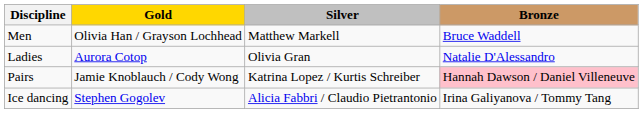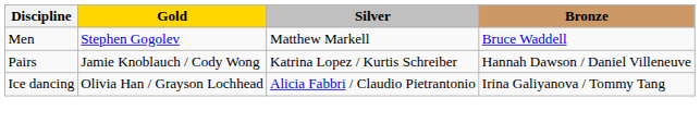Men | Gold: Olivia Han / Grayson Lochhead -> Stephen Gogolev
- row: Ladies | Aurora Cotop | Olivia Gran | Natalie D'Alessandro
Pairs | Bronze: pink background -> no background
Ice dancing | Gold: Stephen Gogolev -> Olivia Han / Grayson Lochhead
